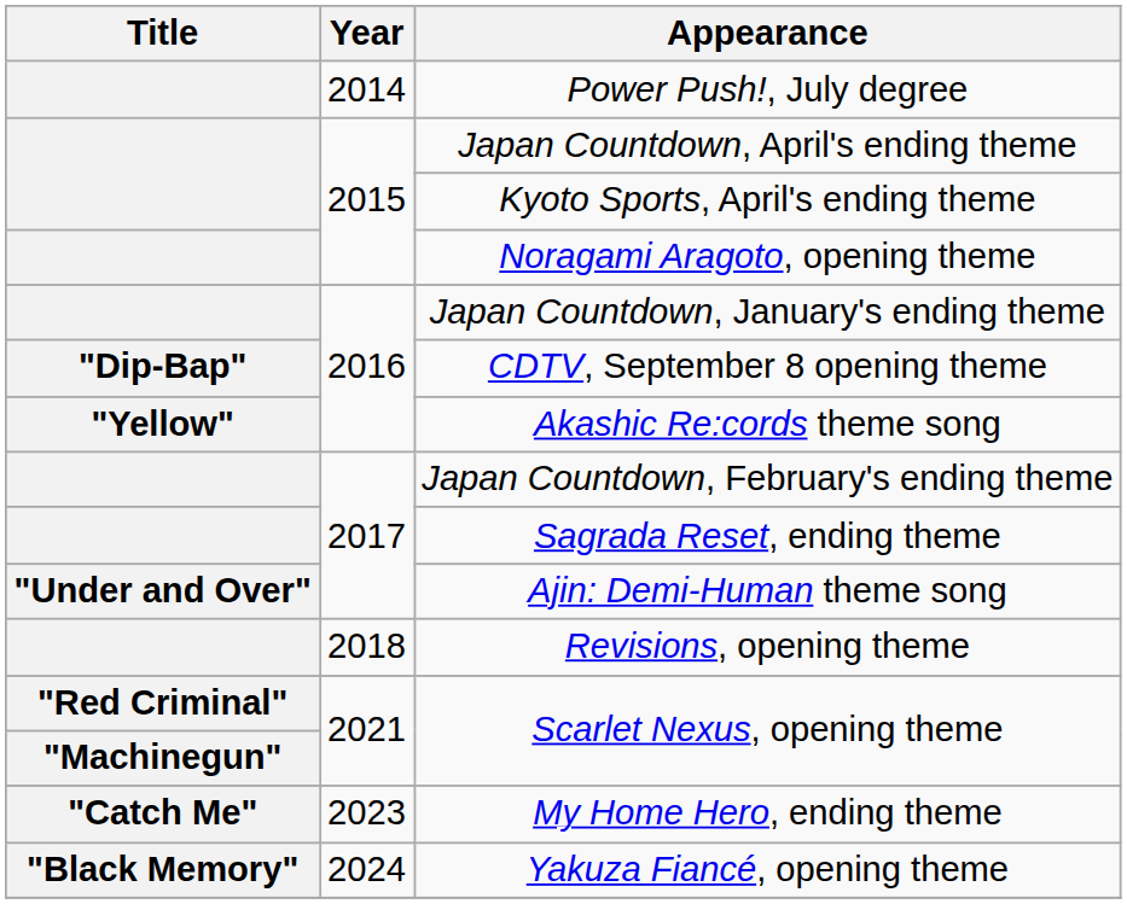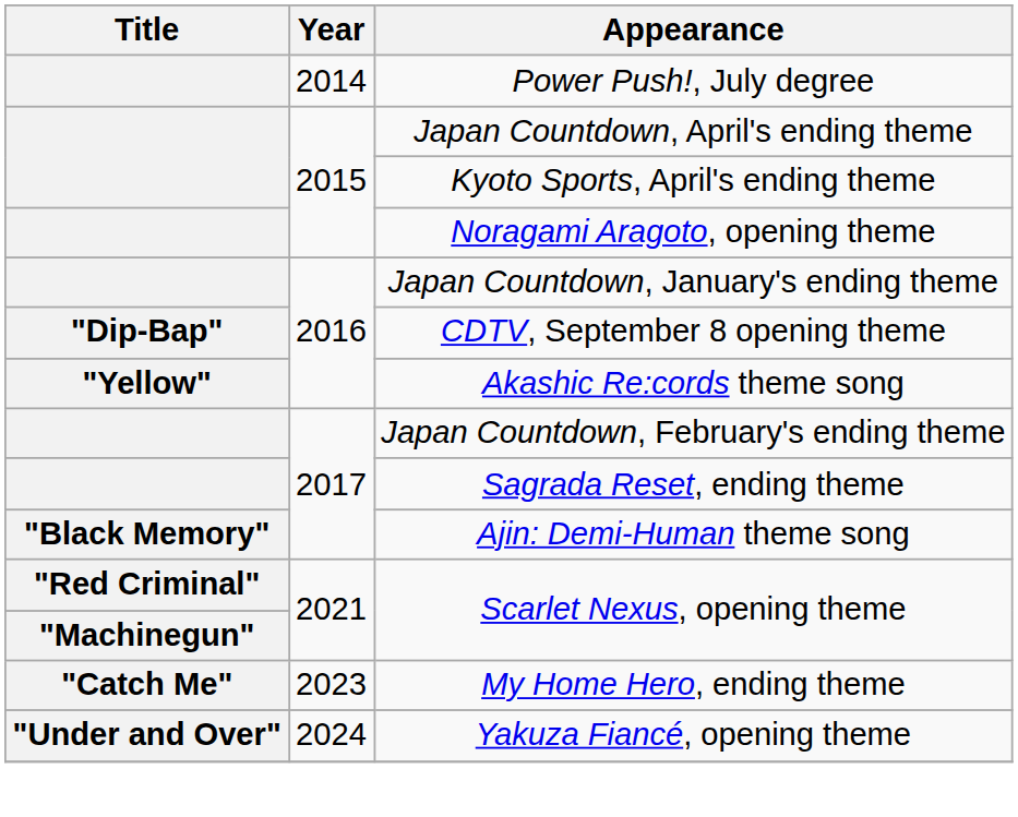Ajin: Demi-Human theme song | Title: "Under and Over" -> "Black Memory"
- row: 2018 | Revisions, opening theme
Yakuza Fiancé, opening theme | Title: "Black Memory" -> "Under and Over"
